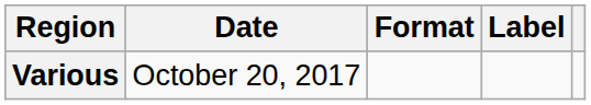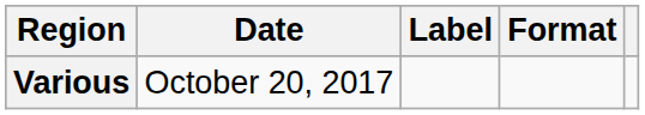columns swapped: Format <-> Label
